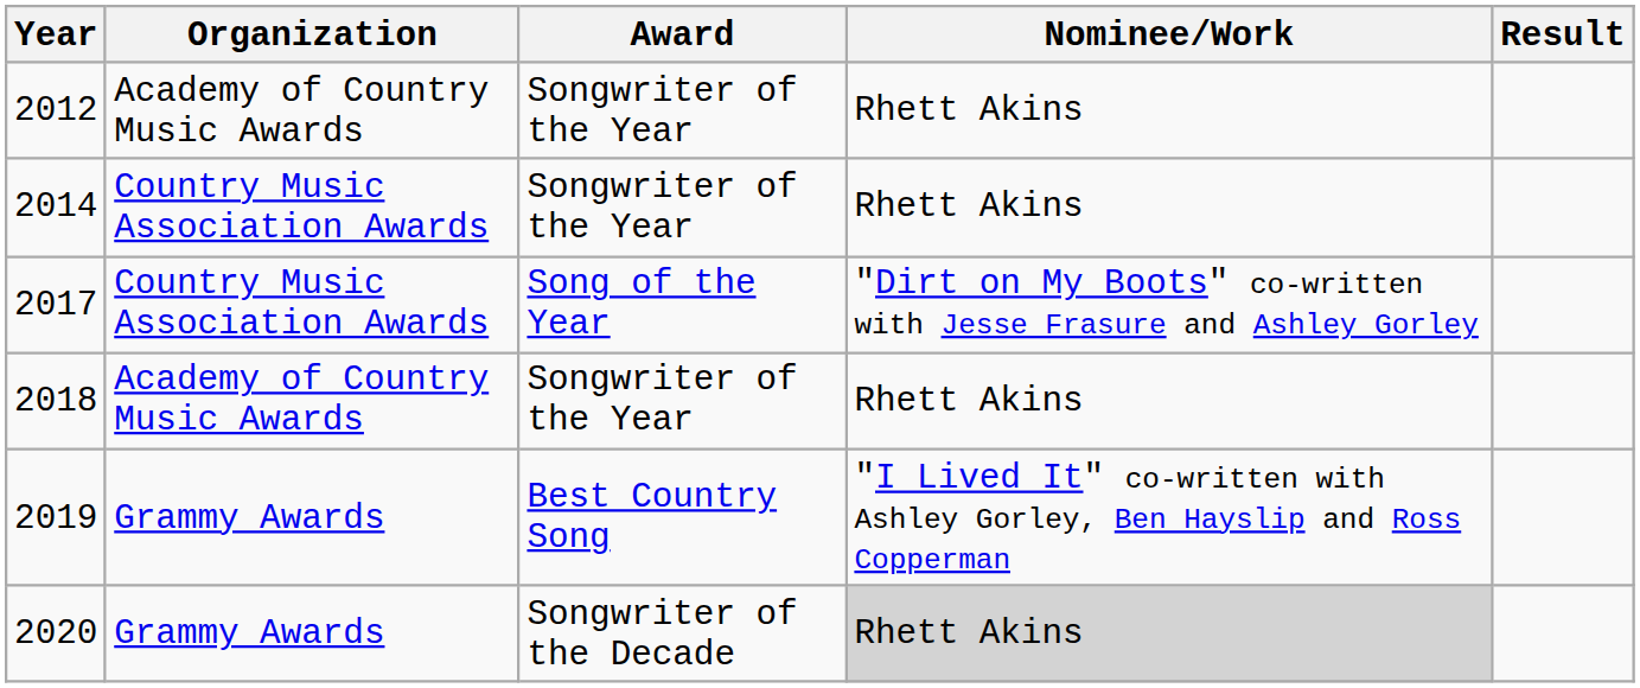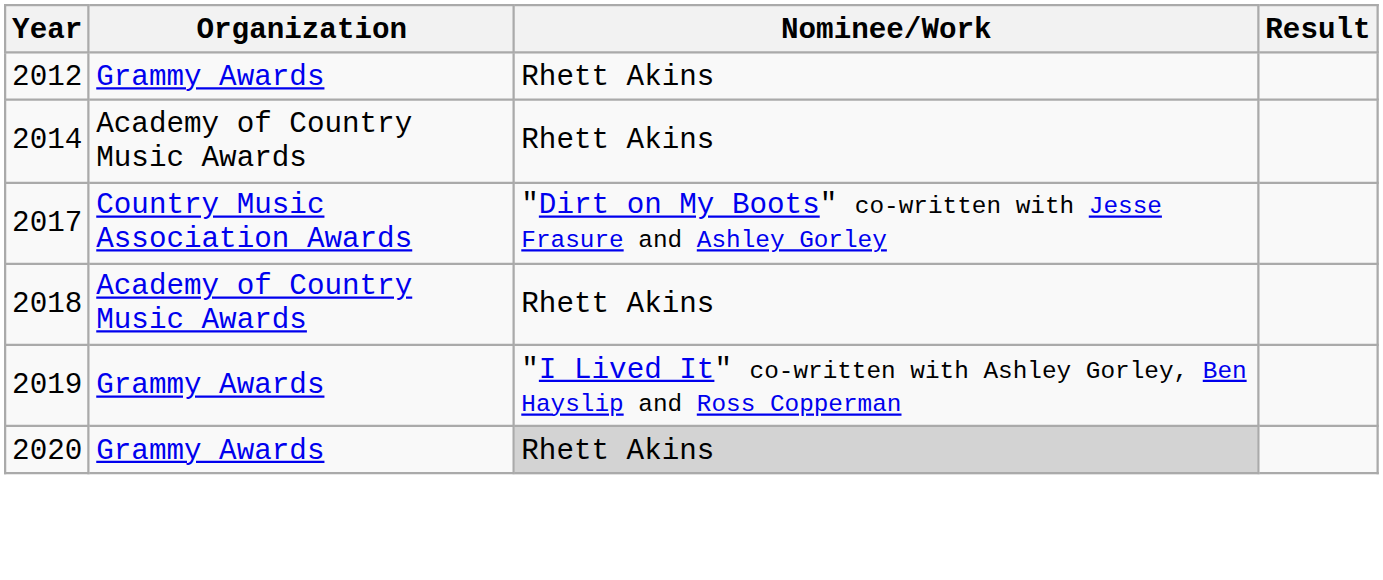- column: Award | Songwriter of the Year | Songwriter of the Year | Song of the Year | Songwriter of the Year | Best Country Song | Songwriter of the Decade
2012 | Organization: Academy of Country Music Awards -> Grammy Awards
2014 | Organization: Country Music Association Awards -> Academy of Country Music Awards
